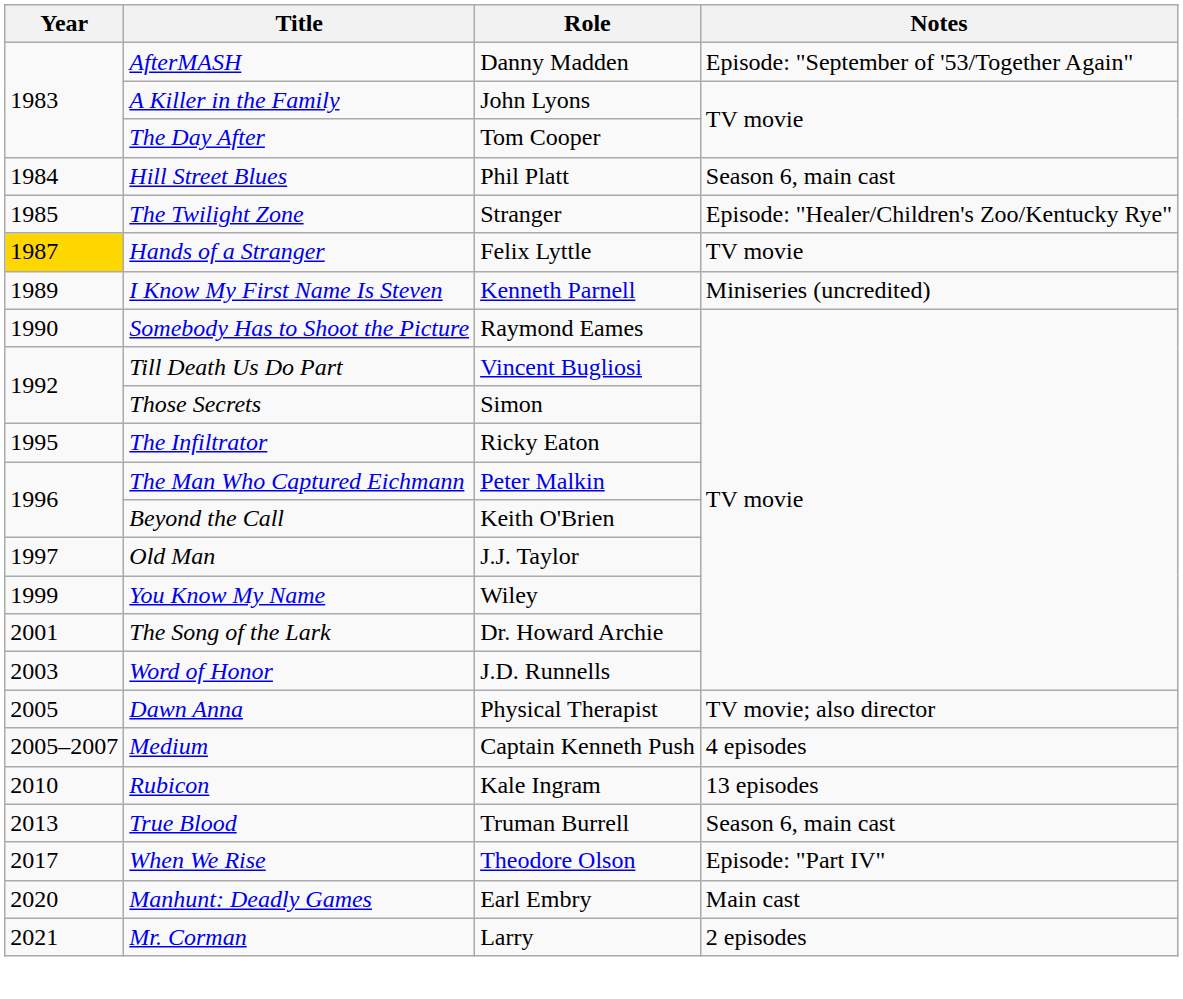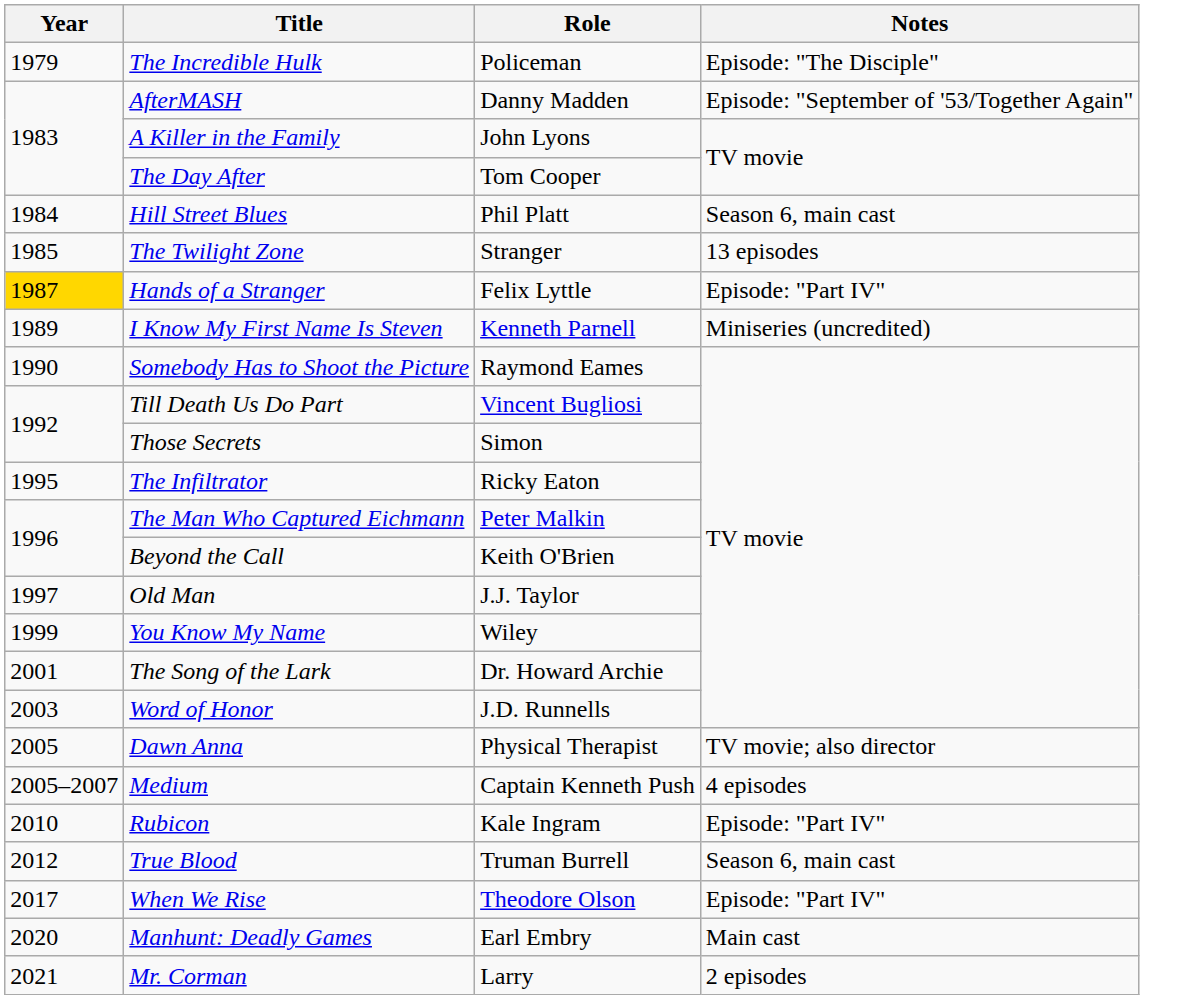+ row: 1979 | The Incredible Hulk | Policeman | Episode: "The Disciple"
The Twilight Zone | Notes: Episode: "Healer/Children's Zoo/Kentucky Rye" -> 13 episodes
Hands of a Stranger | Notes: TV movie -> Episode: "Part IV"
Rubicon | Notes: 13 episodes -> Episode: "Part IV"
True Blood | Year: 2013 -> 2012
